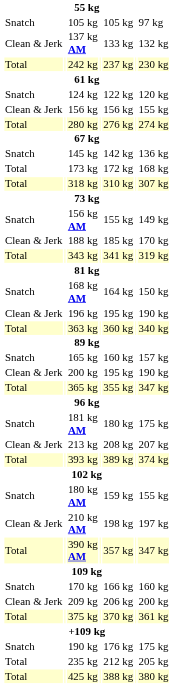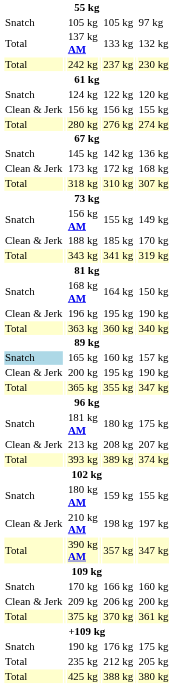137 kg AM | column 1: Clean & Jerk -> Total
173 kg | column 1: Total -> Clean & Jerk
165 kg | column 1: no background -> lightblue background
